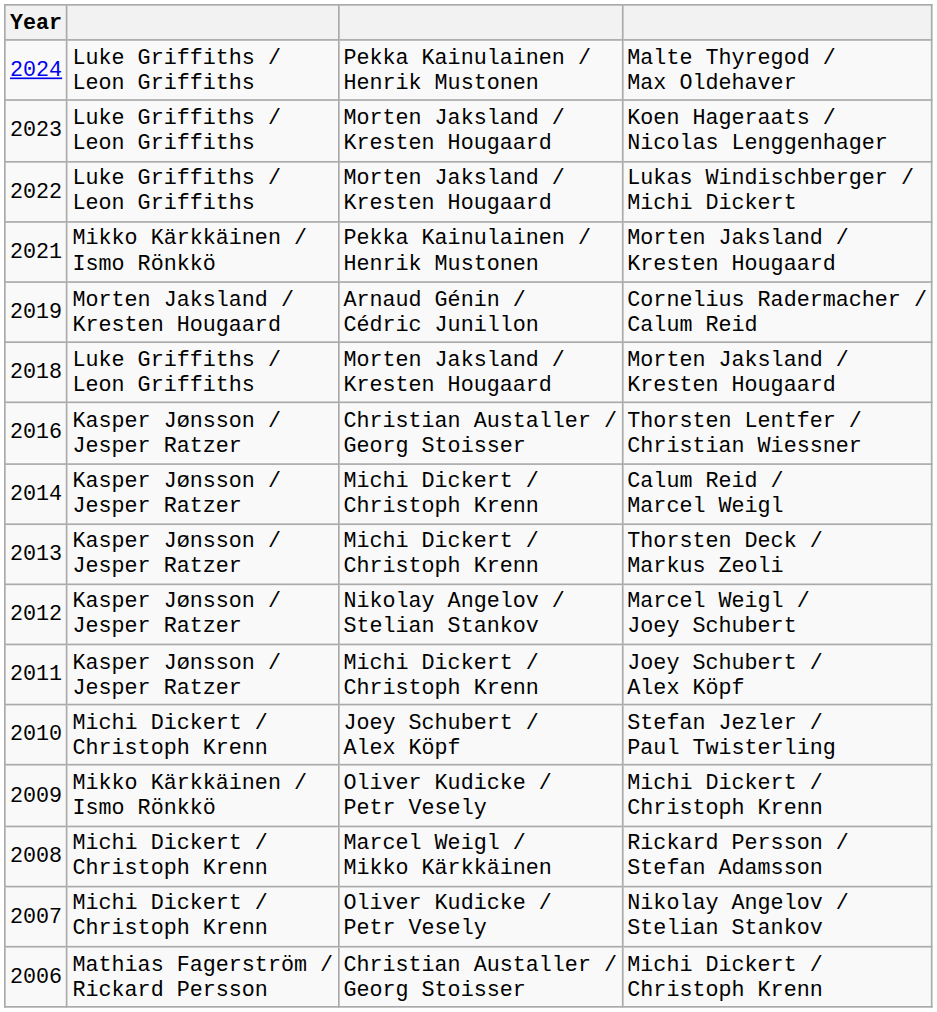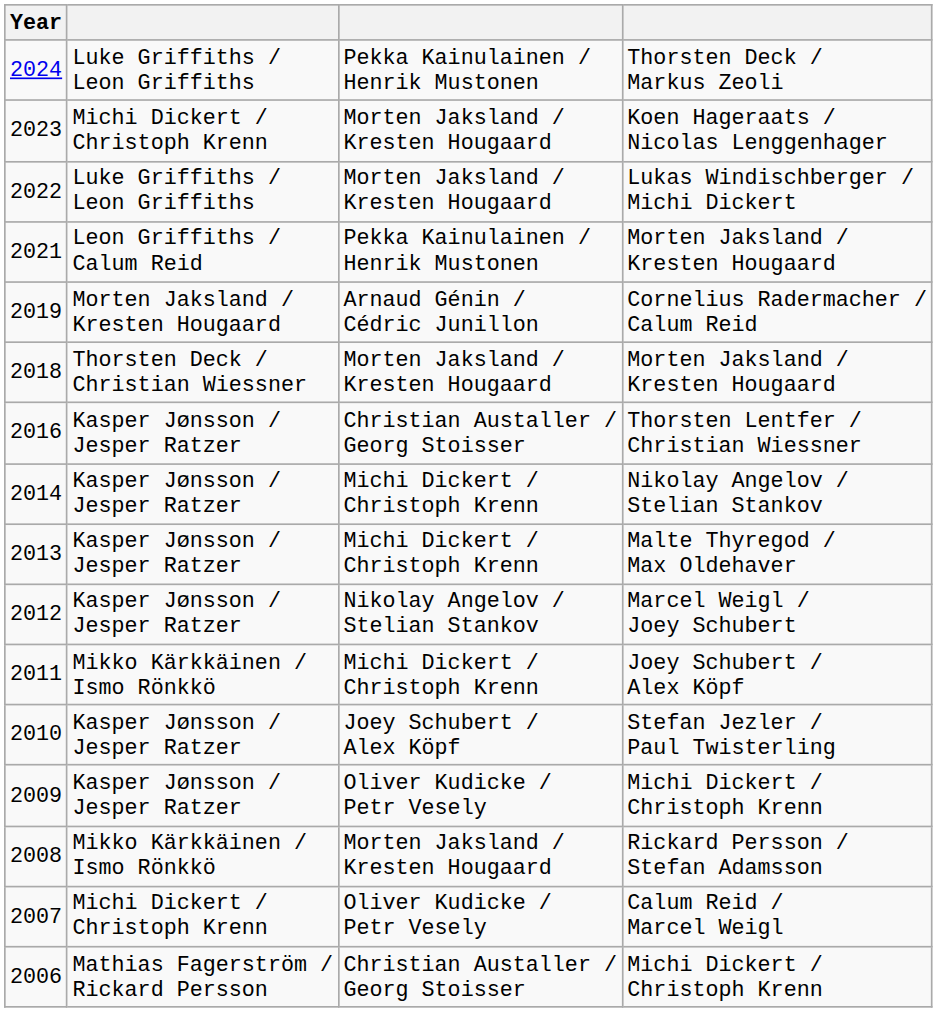2024 | column 4: Malte Thyregod / Max Oldehaver -> Thorsten Deck / Markus Zeoli
2023 | column 2: Luke Griffiths / Leon Griffiths -> Michi Dickert / Christoph Krenn
2021 | column 2: Mikko Kärkkäinen / Ismo Rönkkö -> Leon Griffiths / Calum Reid
2018 | column 2: Luke Griffiths / Leon Griffiths -> Thorsten Deck / Christian Wiessner
2014 | column 4: Calum Reid / Marcel Weigl -> Nikolay Angelov / Stelian Stankov
2013 | column 4: Thorsten Deck / Markus Zeoli -> Malte Thyregod / Max Oldehaver
2011 | column 2: Kasper Jønsson / Jesper Ratzer -> Mikko Kärkkäinen / Ismo Rönkkö
2010 | column 2: Michi Dickert / Christoph Krenn -> Kasper Jønsson / Jesper Ratzer
2009 | column 2: Mikko Kärkkäinen / Ismo Rönkkö -> Kasper Jønsson / Jesper Ratzer
2008 | column 2: Michi Dickert / Christoph Krenn -> Mikko Kärkkäinen / Ismo Rönkkö
2008 | column 3: Marcel Weigl / Mikko Kärkkäinen -> Morten Jaksland / Kresten Hougaard
2007 | column 4: Nikolay Angelov / Stelian Stankov -> Calum Reid / Marcel Weigl
